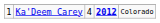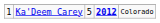Ka'Deem Carey | column 3: 4 -> 5
